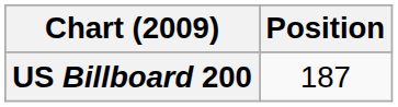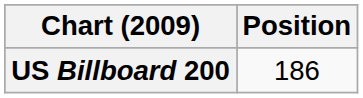US Billboard 200 | Position: 187 -> 186
